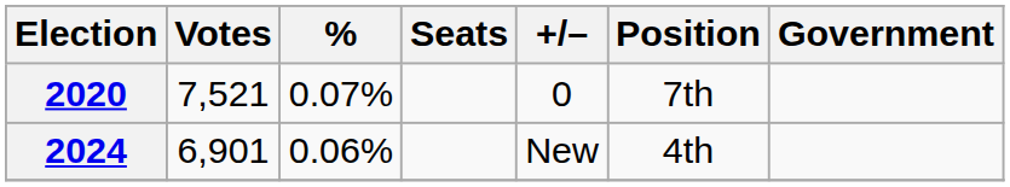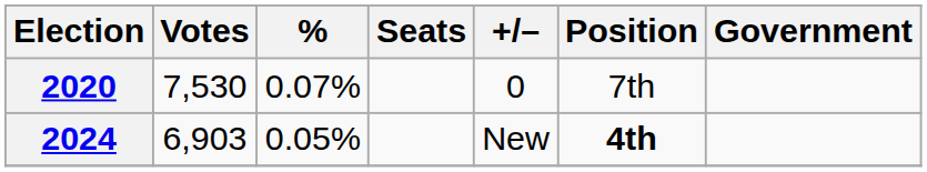2020 | Votes: 7,521 -> 7,530
2024 | Votes: 6,901 -> 6,903
2024 | %: 0.06% -> 0.05%
2024 | Position: normal -> bold
